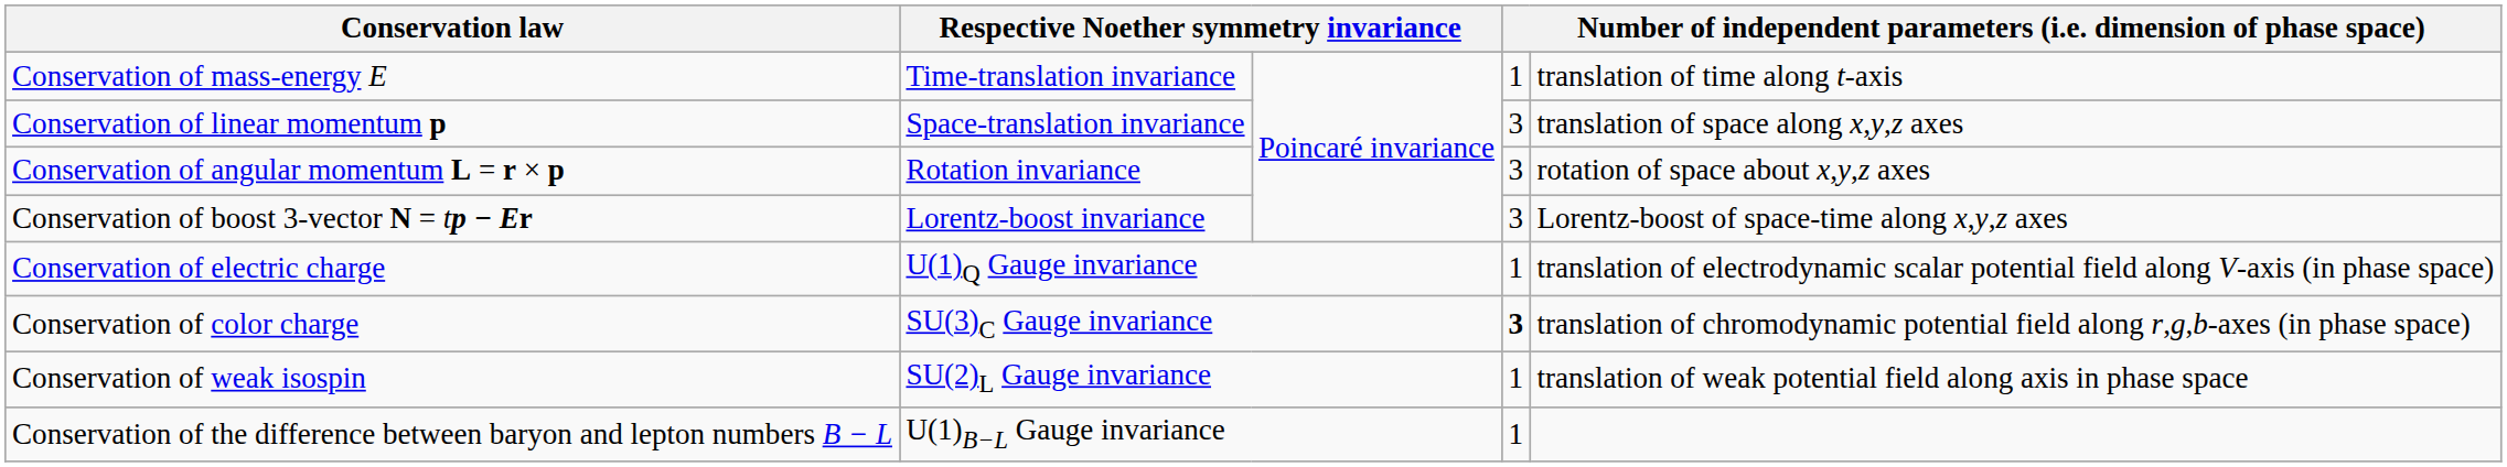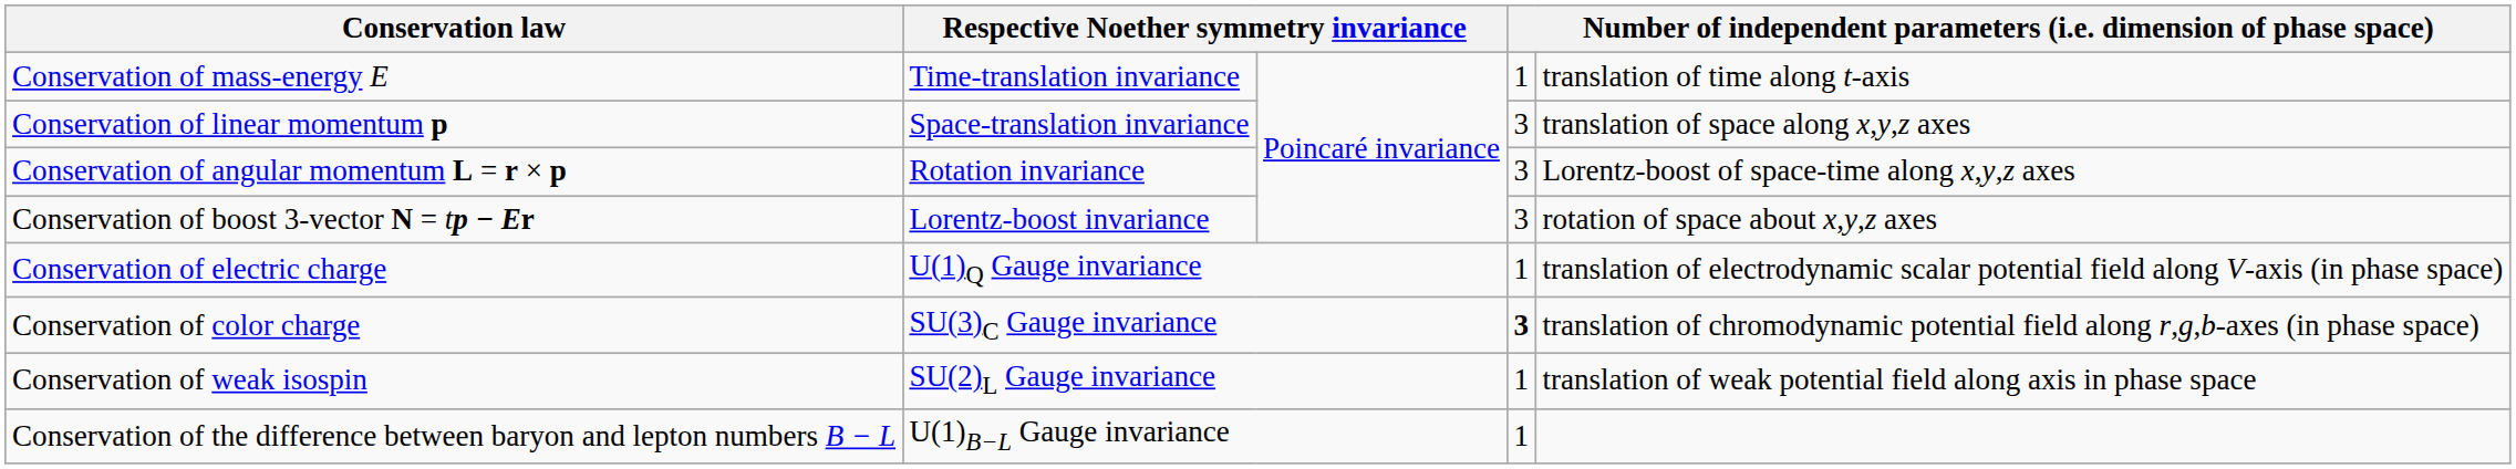Conservation of angular momentum L = r × p | column 5: rotation of space about x,y,z axes -> Lorentz-boost of space-time along x,y,z axes
Conservation of boost 3-vector N = tp − Er | column 5: Lorentz-boost of space-time along x,y,z axes -> rotation of space about x,y,z axes
